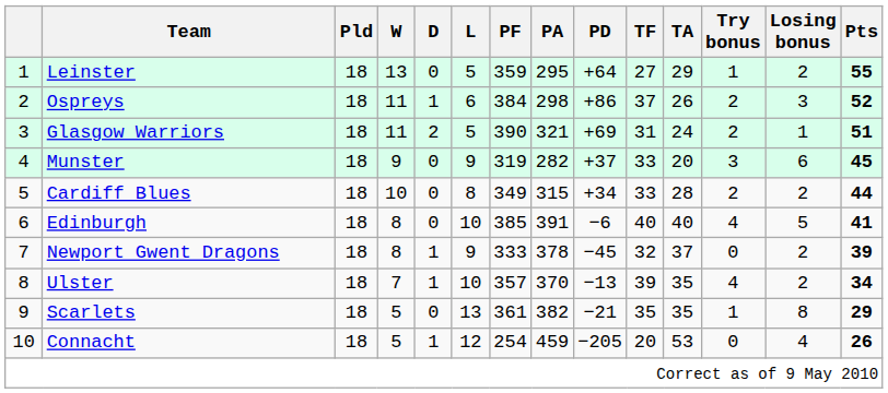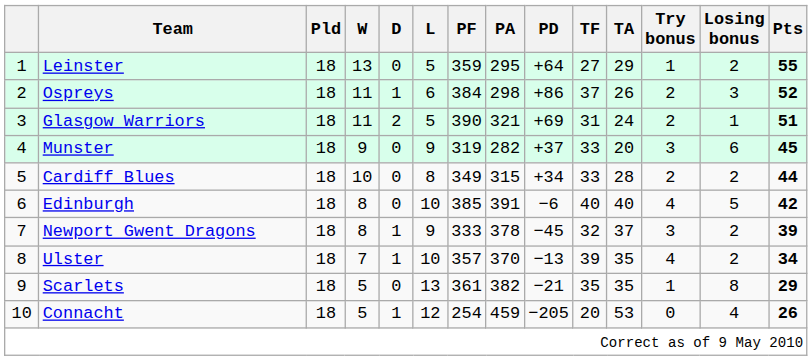Edinburgh | Pts: 41 -> 42
Newport Gwent Dragons | Try bonus: 0 -> 3
